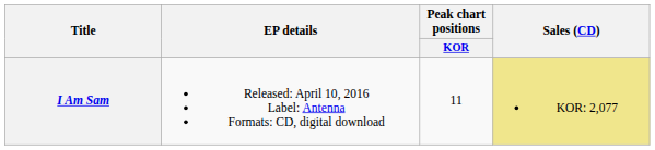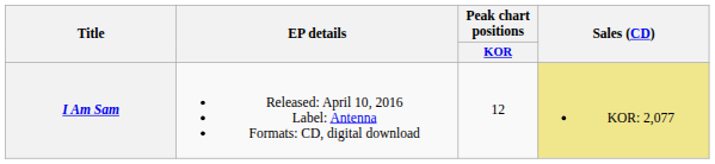I Am Sam | Peak chart positions / KOR: 11 -> 12
